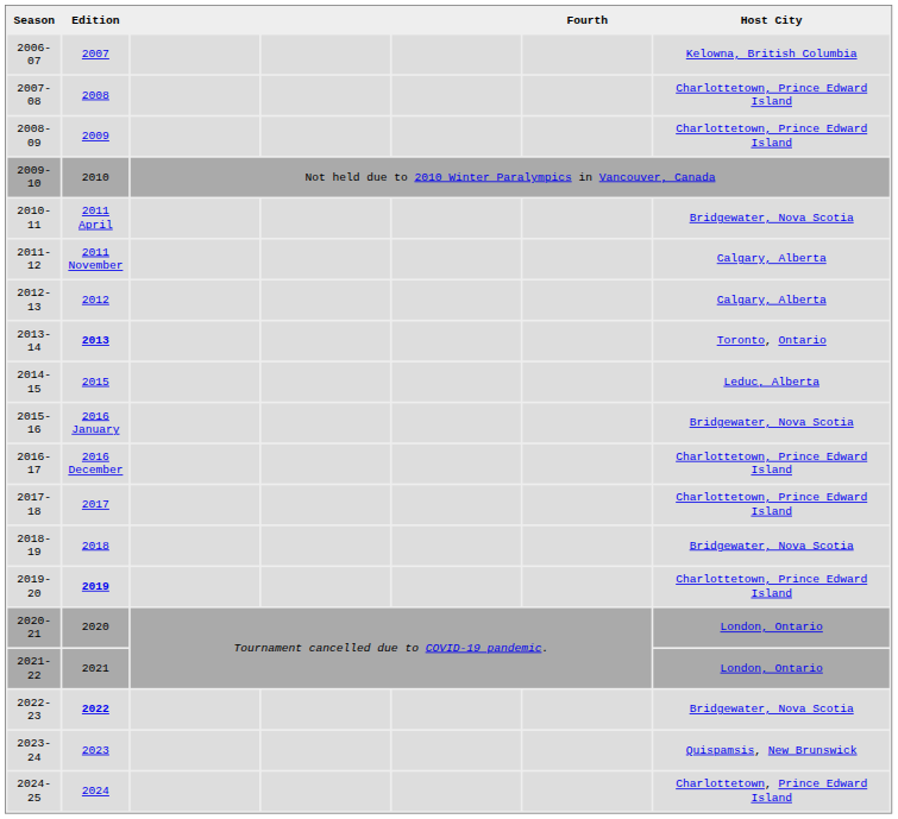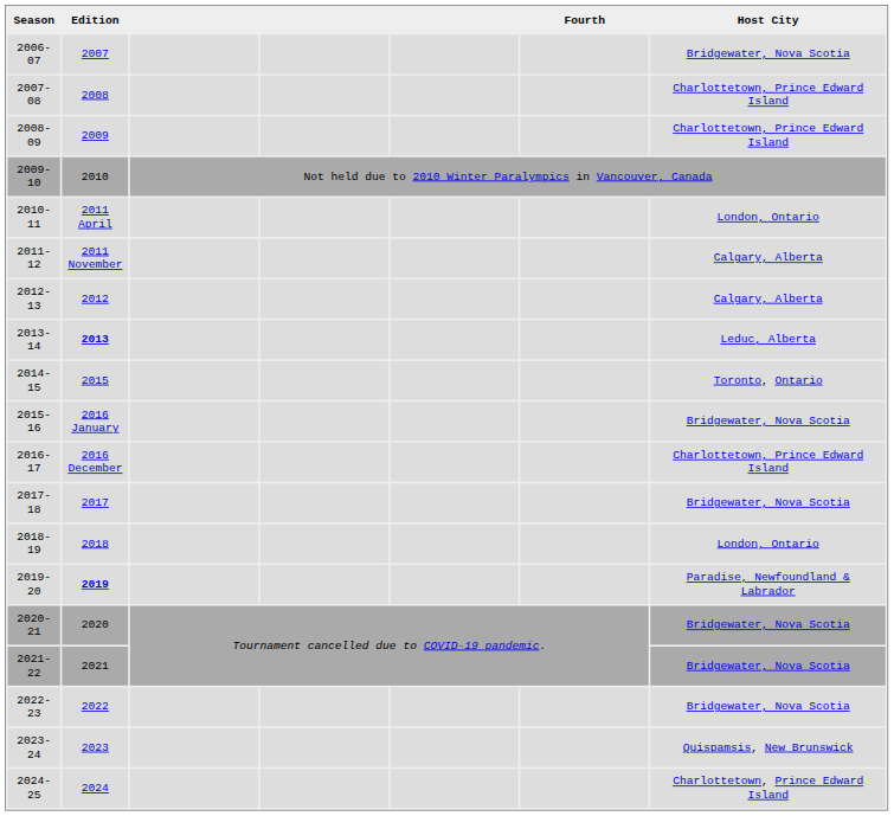2006-07 | Host City: Kelowna, British Columbia -> Bridgewater, Nova Scotia
2010-11 | Host City: Bridgewater, Nova Scotia -> London, Ontario
2013-14 | Host City: Toronto, Ontario -> Leduc, Alberta
2014-15 | Host City: Leduc, Alberta -> Toronto, Ontario
2017-18 | Host City: Charlottetown, Prince Edward Island -> Bridgewater, Nova Scotia
2018-19 | Host City: Bridgewater, Nova Scotia -> London, Ontario
2019-20 | Host City: Charlottetown, Prince Edward Island -> Paradise, Newfoundland & Labrador
2020-21 | Host City: London, Ontario -> Bridgewater, Nova Scotia
2021-22 | Host City: London, Ontario -> Bridgewater, Nova Scotia
2022-23 | Edition: bold -> normal
